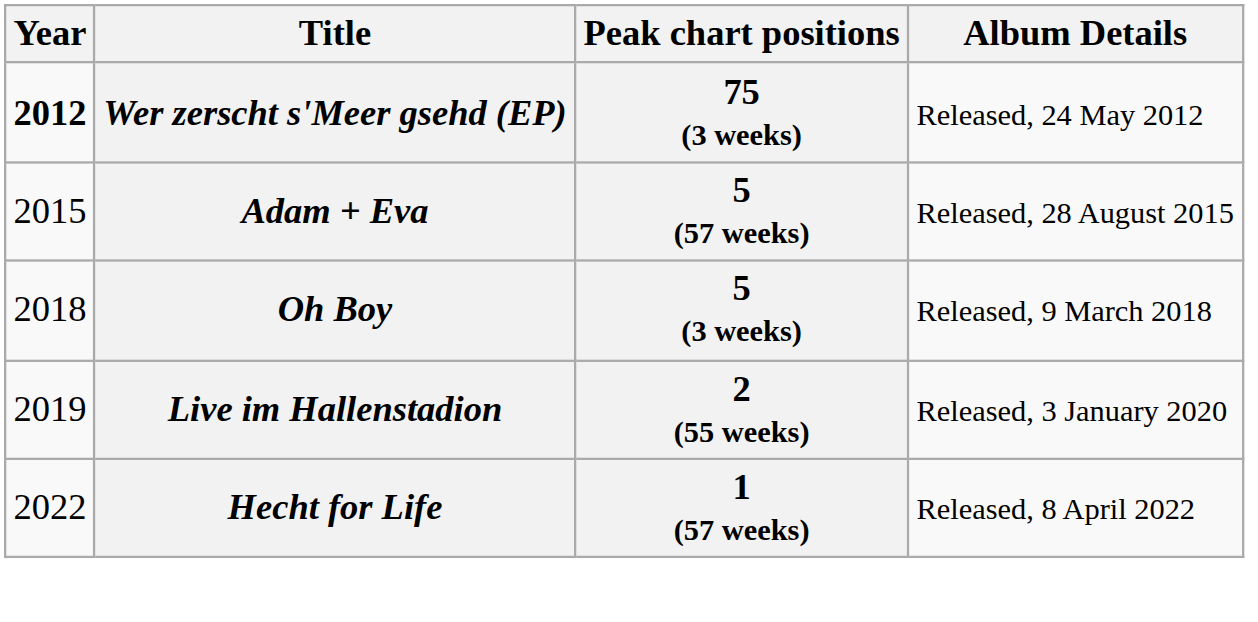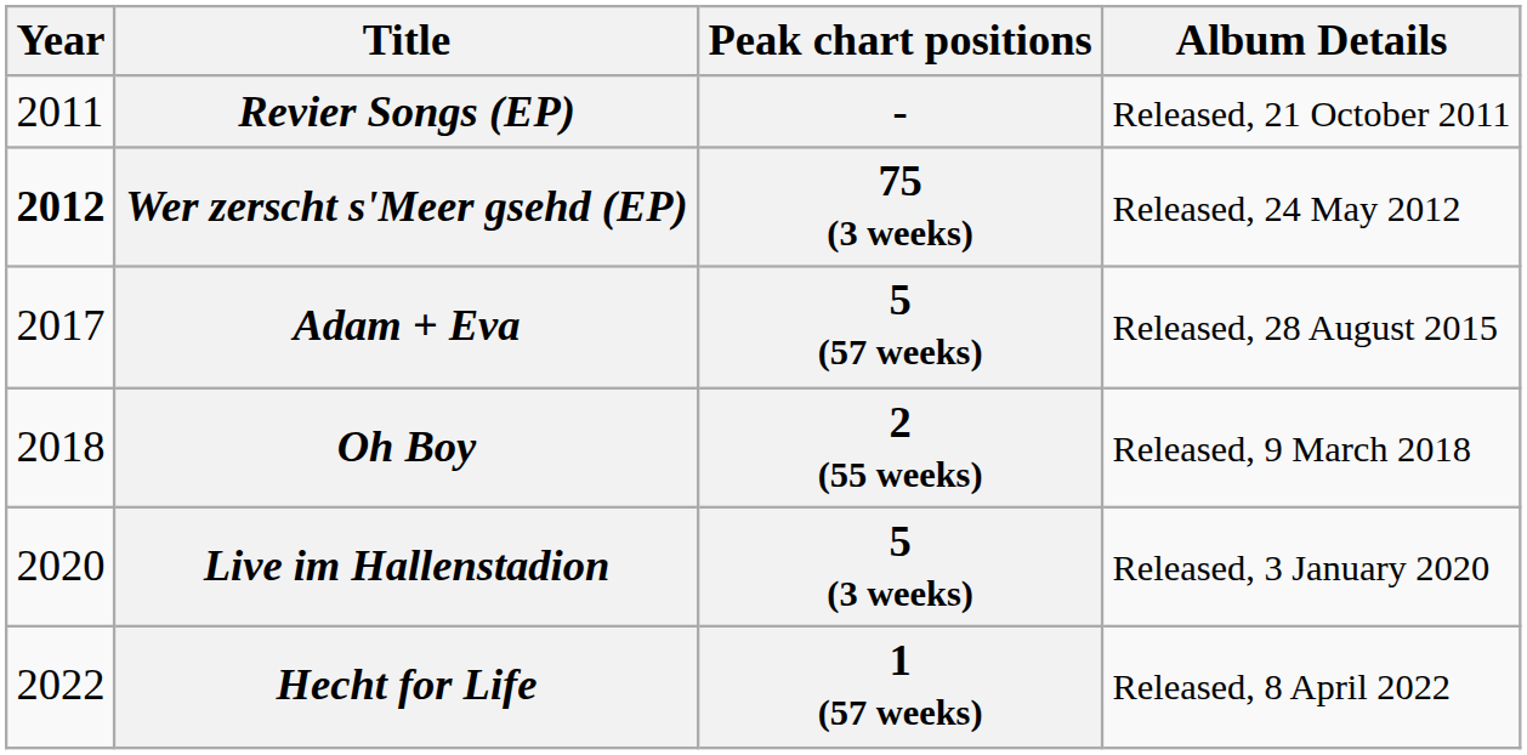+ row: 2011 | Revier Songs (EP) | - | Released, 21 October 2011
Adam + Eva | Year: 2015 -> 2017
Oh Boy | Peak chart positions: 5 (3 weeks) -> 2 (55 weeks)
Live im Hallenstadion | Year: 2019 -> 2020
Live im Hallenstadion | Peak chart positions: 2 (55 weeks) -> 5 (3 weeks)
